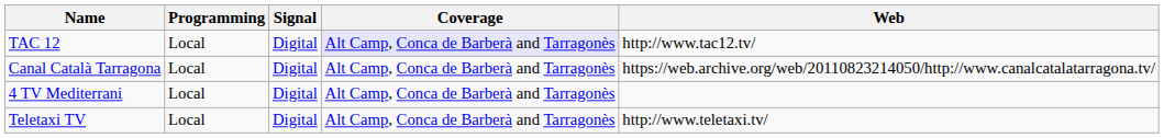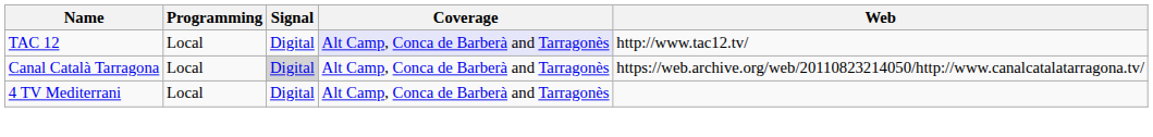Canal Català Tarragona | Signal: no background -> lightgrey background
- row: Teletaxi TV | Local | Digital | Alt Camp, Conca de Barberà and Tarragonès | http://www.teletaxi.tv/
